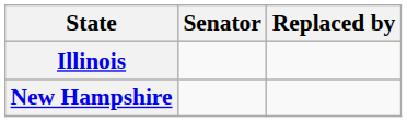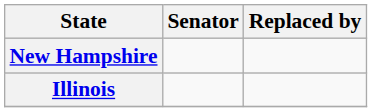rows swapped: Illinois <-> New Hampshire
